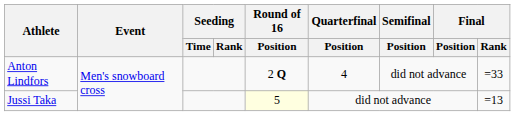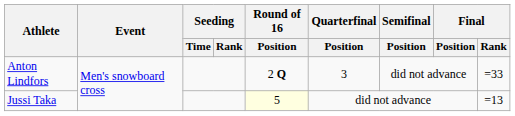Anton Lindfors | Quarterfinal / Position: 4 -> 3
